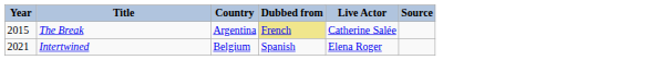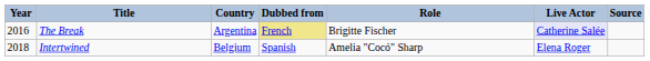+ column: Role | Brigitte Fischer | Amelia "Cocó" Sharp
The Break | Year: 2015 -> 2016
The Break | Live Actor: no background -> lavender background
Intertwined | Year: 2021 -> 2018
